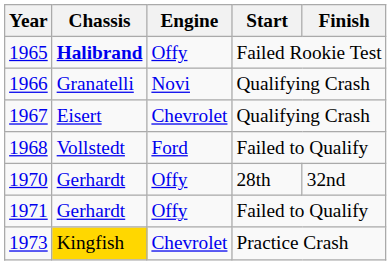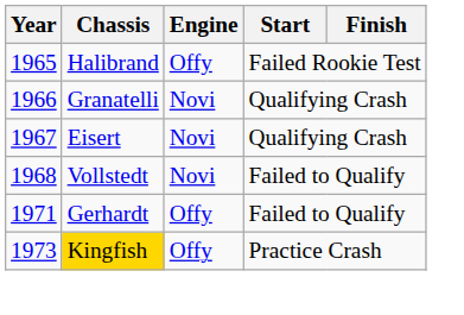1965 | Chassis: bold -> normal
1967 | Engine: Chevrolet -> Novi
1968 | Engine: Ford -> Novi
- row: 1970 | Gerhardt | Offy | 28th | 32nd
1973 | Engine: Chevrolet -> Offy
